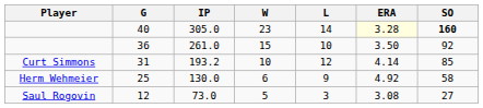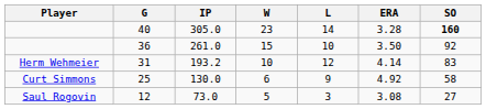40 | ERA: lightyellow background -> no background
31 | Player: Curt Simmons -> Herm Wehmeier
31 | SO: 85 -> 83
25 | Player: Herm Wehmeier -> Curt Simmons
